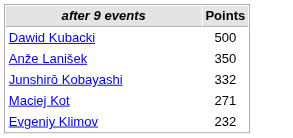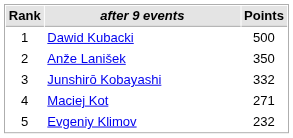+ column: Rank | 1 | 2 | 3 | 4 | 5
